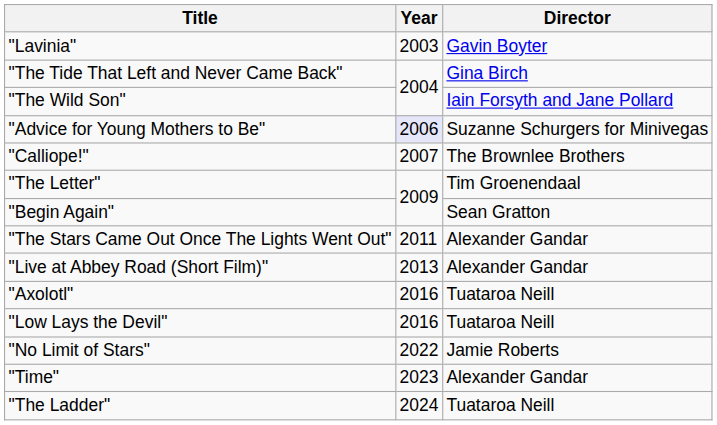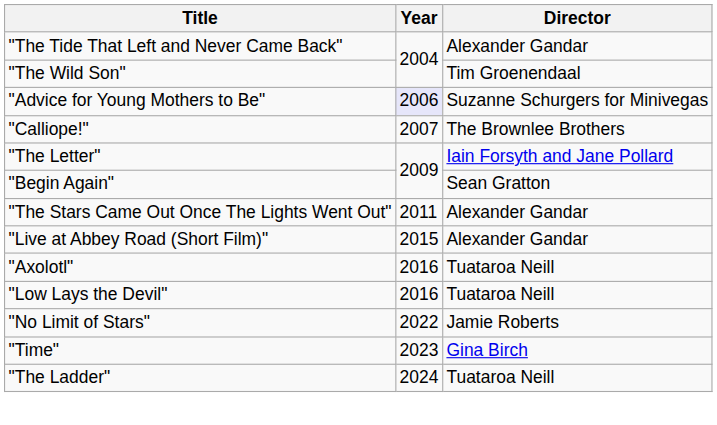- row: "Lavinia" | 2003 | Gavin Boyter
"The Tide That Left and Never Came Back" | Director: Gina Birch -> Alexander Gandar
"The Wild Son" | Director: Iain Forsyth and Jane Pollard -> Tim Groenendaal
"The Letter" | Director: Tim Groenendaal -> Iain Forsyth and Jane Pollard
"Live at Abbey Road (Short Film)" | Year: 2013 -> 2015
"Time" | Director: Alexander Gandar -> Gina Birch
